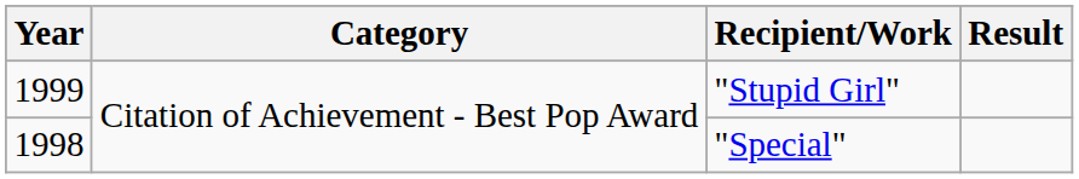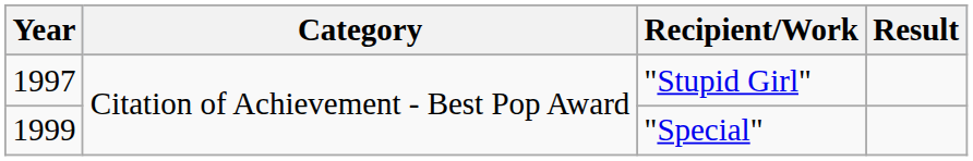"Stupid Girl" | Year: 1999 -> 1997
"Special" | Year: 1998 -> 1999
